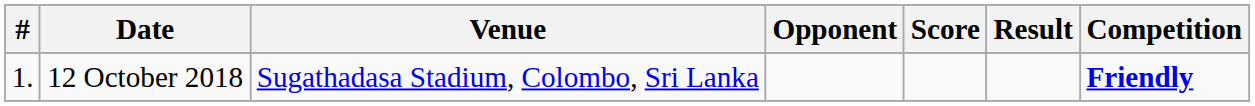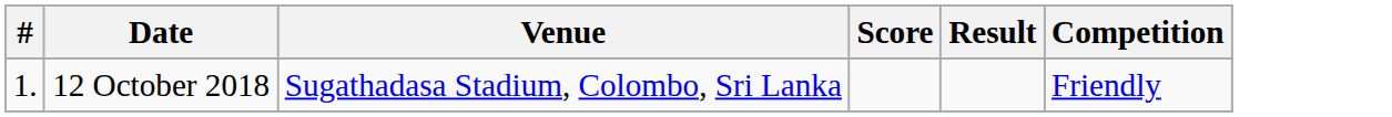- column: Opponent
12 October 2018 | Competition: bold -> normal
